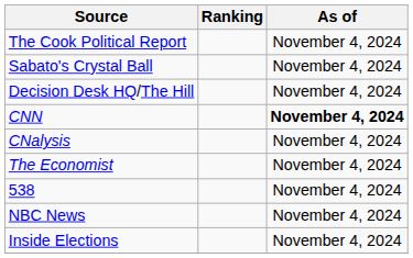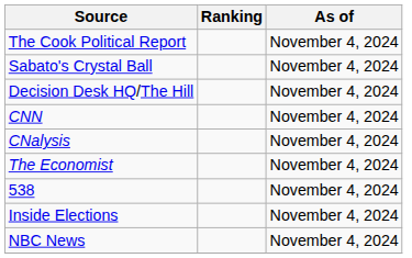CNN | As of: bold -> normal
rows swapped: Inside Elections <-> NBC News
